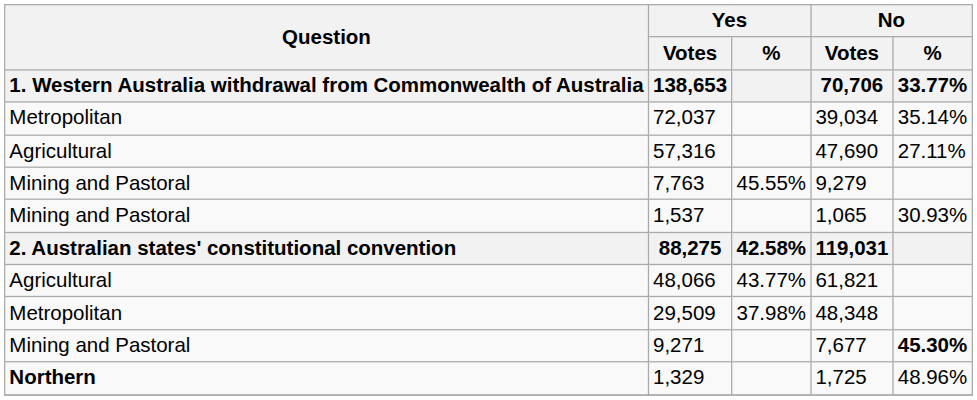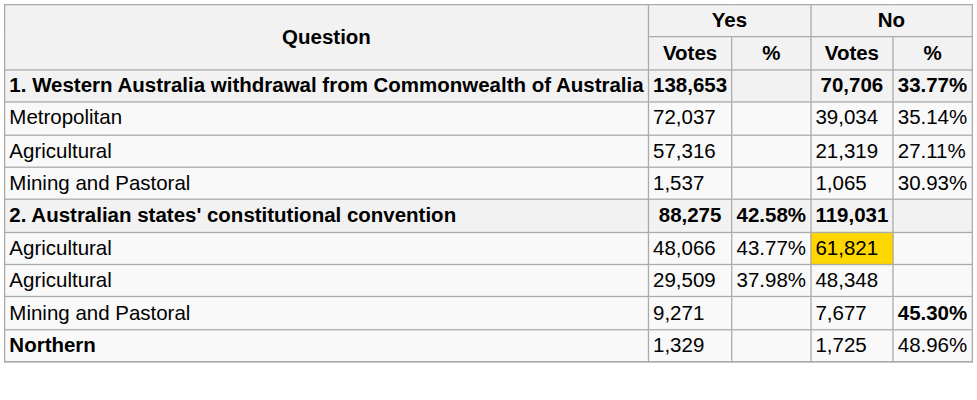57,316 | No / Votes / 70,706: 47,690 -> 21,319
- row: Mining and Pastoral | 7,763 | 45.55% | 9,279
48,066 | No / Votes / 70,706: no background -> gold background
29,509 | column 1: Metropolitan -> Agricultural
